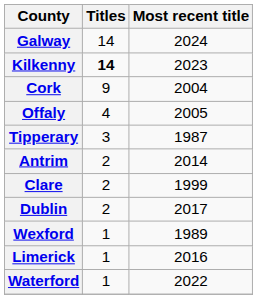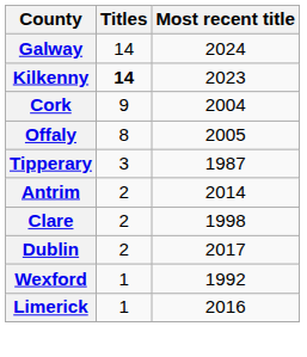Offaly | Titles: 4 -> 8
Clare | Most recent title: 1999 -> 1998
Wexford | Most recent title: 1989 -> 1992
- row: Waterford | 1 | 2022
